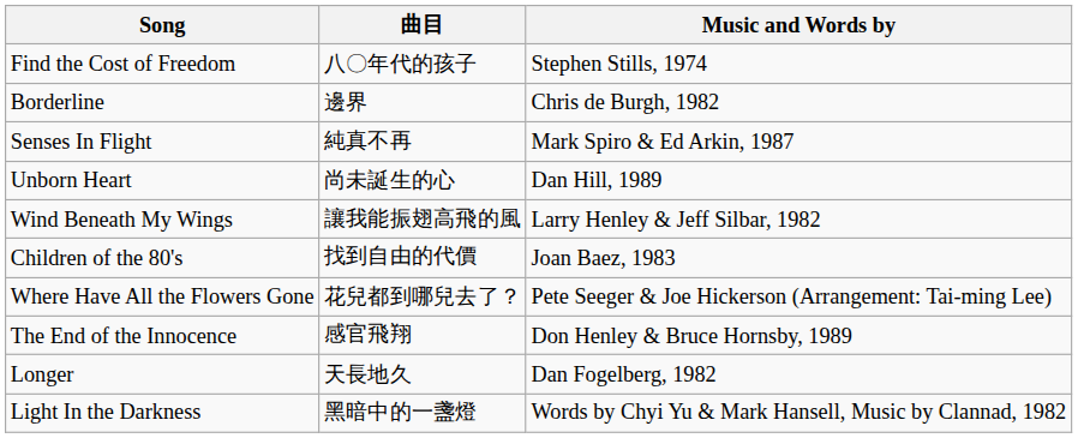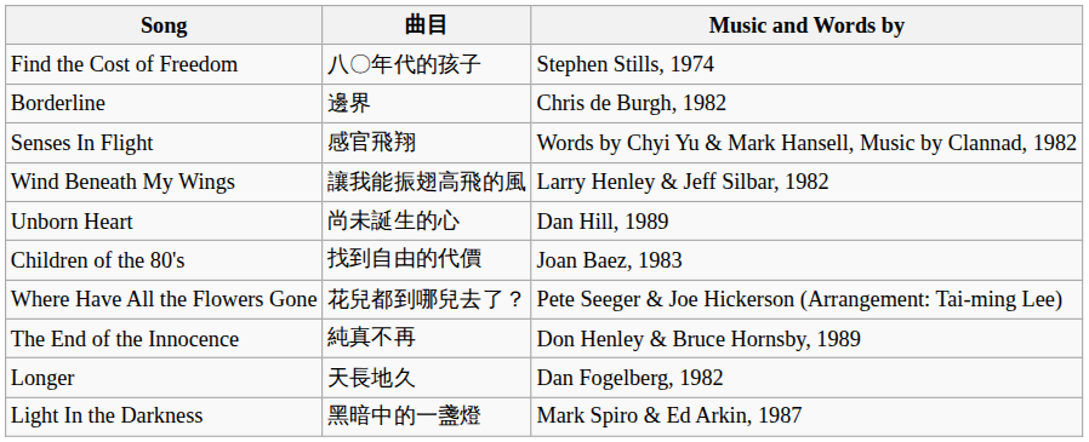Senses In Flight | 曲目: 純真不再 -> 感官飛翔
Senses In Flight | Music and Words by: Mark Spiro & Ed Arkin, 1987 -> Words by Chyi Yu & Mark Hansell, Music by Clannad, 1982
rows swapped: Unborn Heart <-> Wind Beneath My Wings
The End of the Innocence | 曲目: 感官飛翔 -> 純真不再
Light In the Darkness | Music and Words by: Words by Chyi Yu & Mark Hansell, Music by Clannad, 1982 -> Mark Spiro & Ed Arkin, 1987
